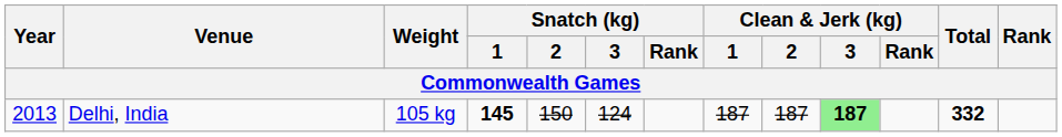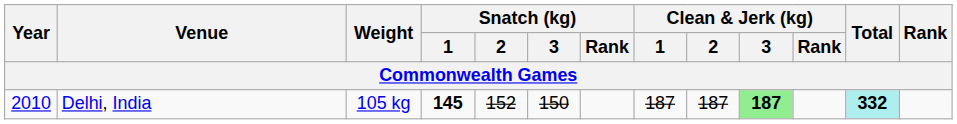Delhi, India | Year: 2013 -> 2010
Delhi, India | Snatch (kg) / 2: 150 -> 152
Delhi, India | Snatch (kg) / 3: 124 -> 150
Delhi, India | Total: no background -> paleturquoise background
